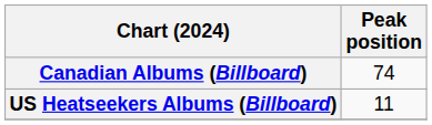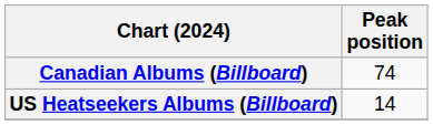US Heatseekers Albums (Billboard) | Peak position: 11 -> 14
